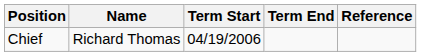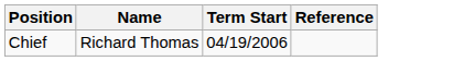- column: Term End
